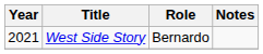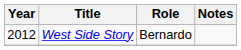West Side Story | Year: 2021 -> 2012
